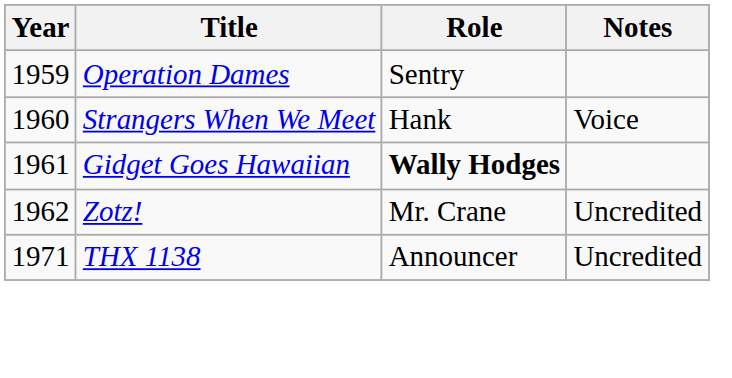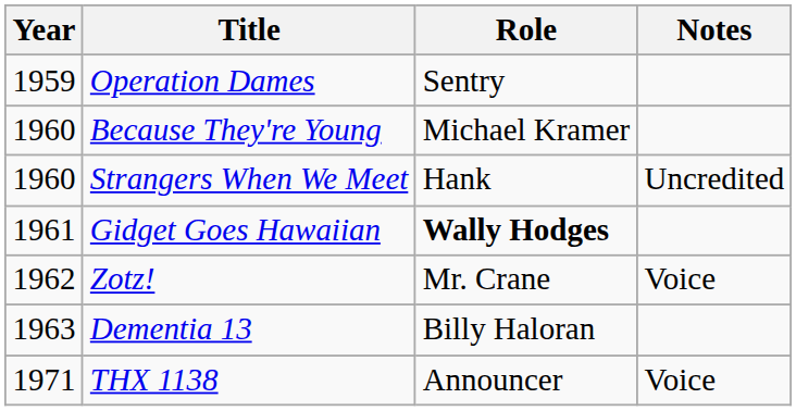+ row: 1960 | Because They're Young | Michael Kramer
Strangers When We Meet | Notes: Voice -> Uncredited
Zotz! | Notes: Uncredited -> Voice
+ row: 1963 | Dementia 13 | Billy Haloran
THX 1138 | Notes: Uncredited -> Voice
